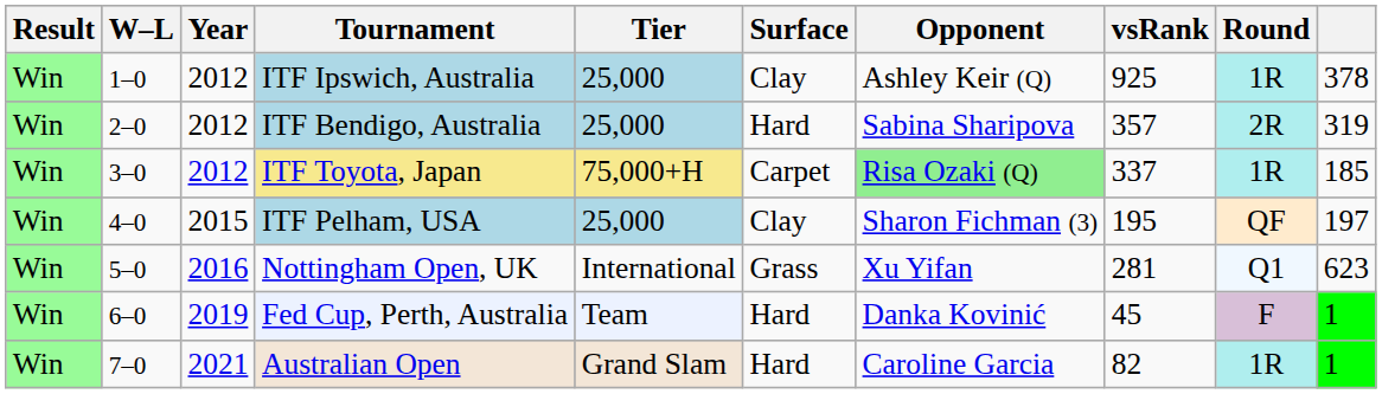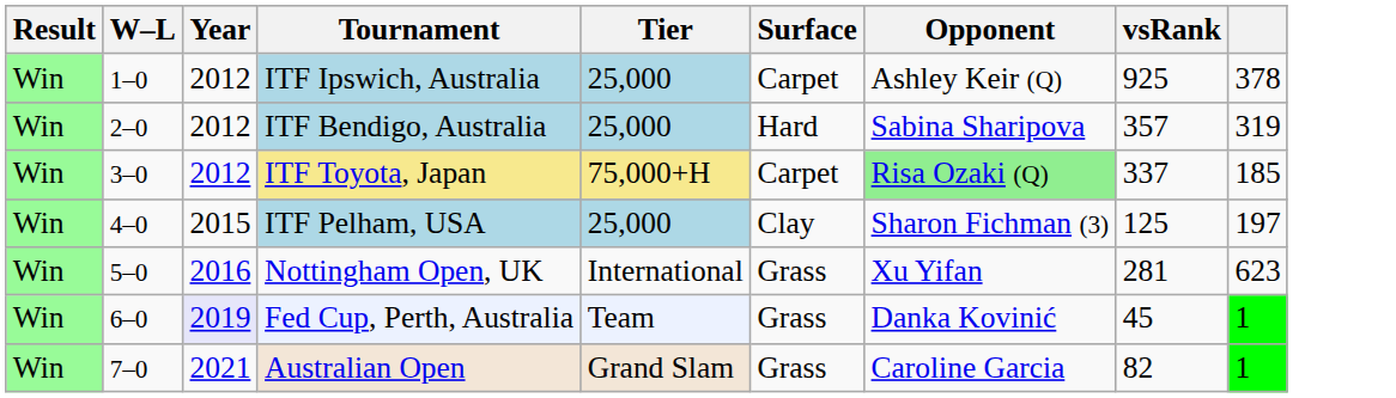- column: Round | 1R | 2R | 1R | QF | Q1 | F | 1R
ITF Ipswich, Australia | Surface: Clay -> Carpet
ITF Pelham, USA | vsRank: 195 -> 125
Fed Cup, Perth, Australia | Year: no background -> lavender background
Fed Cup, Perth, Australia | Surface: Hard -> Grass
Australian Open | Surface: Hard -> Grass
